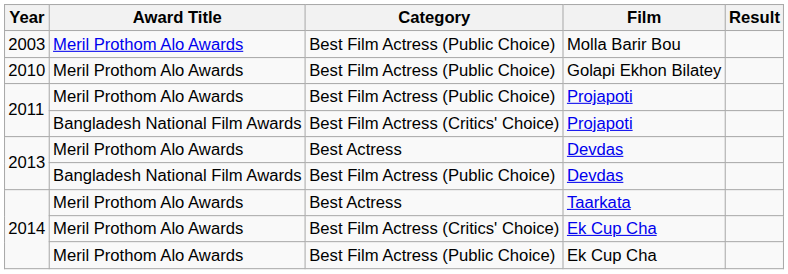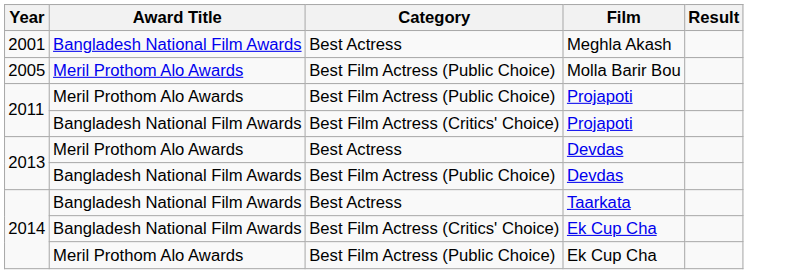+ row: 2001 | Bangladesh National Film Awards | Best Actress | Meghla Akash
Molla Barir Bou | Year: 2003 -> 2005
- row: 2010 | Meril Prothom Alo Awards | Best Film Actress (Public Choice) | Golapi Ekhon Bilatey
Taarkata | Award Title: Meril Prothom Alo Awards -> Bangladesh National Film Awards
Best Film Actress (Critics' Choice) / Ek Cup Cha | Award Title: Meril Prothom Alo Awards -> Bangladesh National Film Awards
